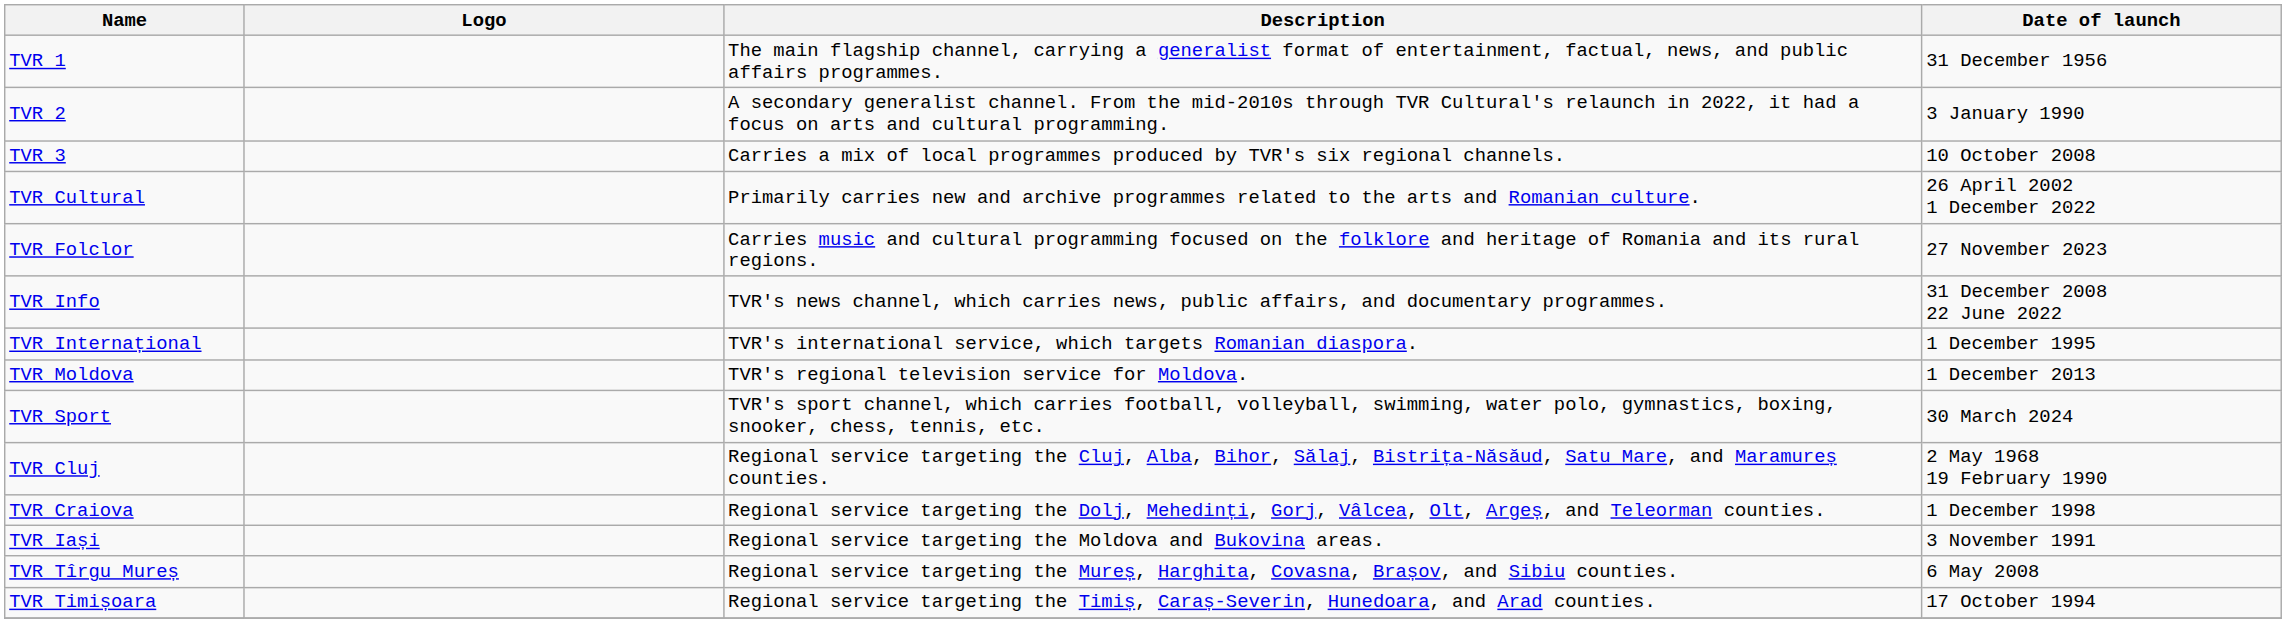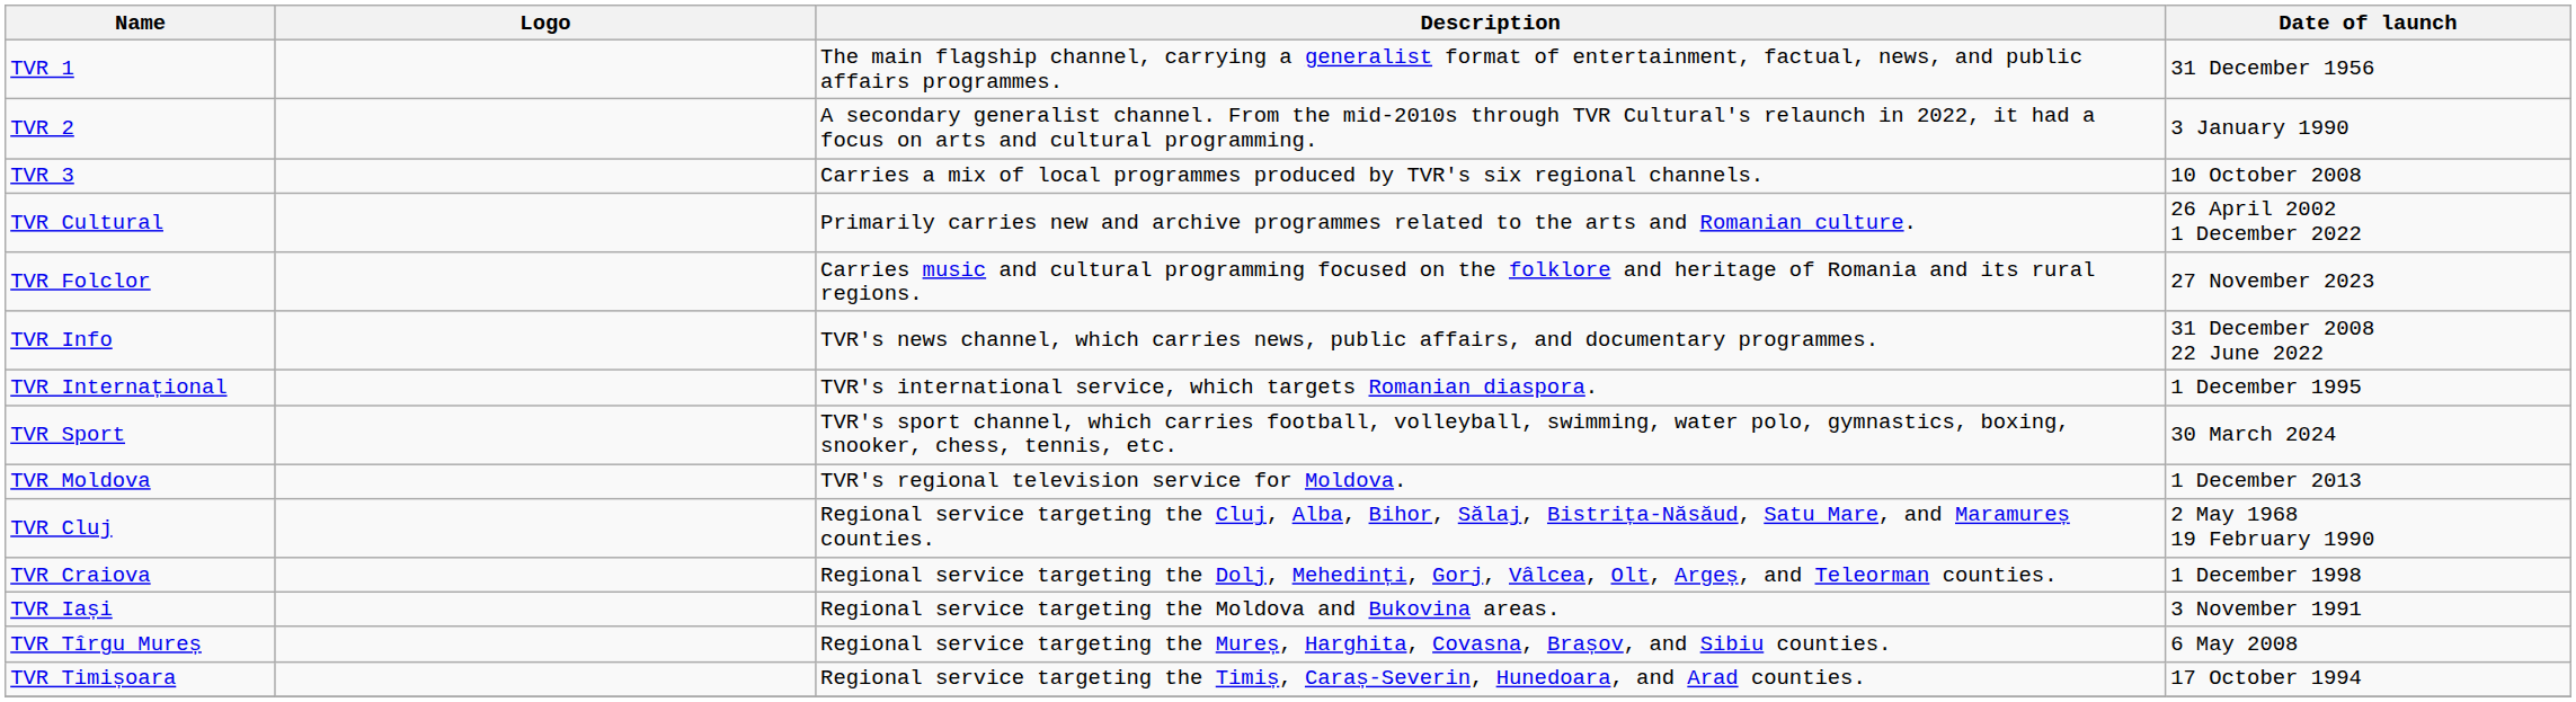rows swapped: TVR Moldova <-> TVR Sport
